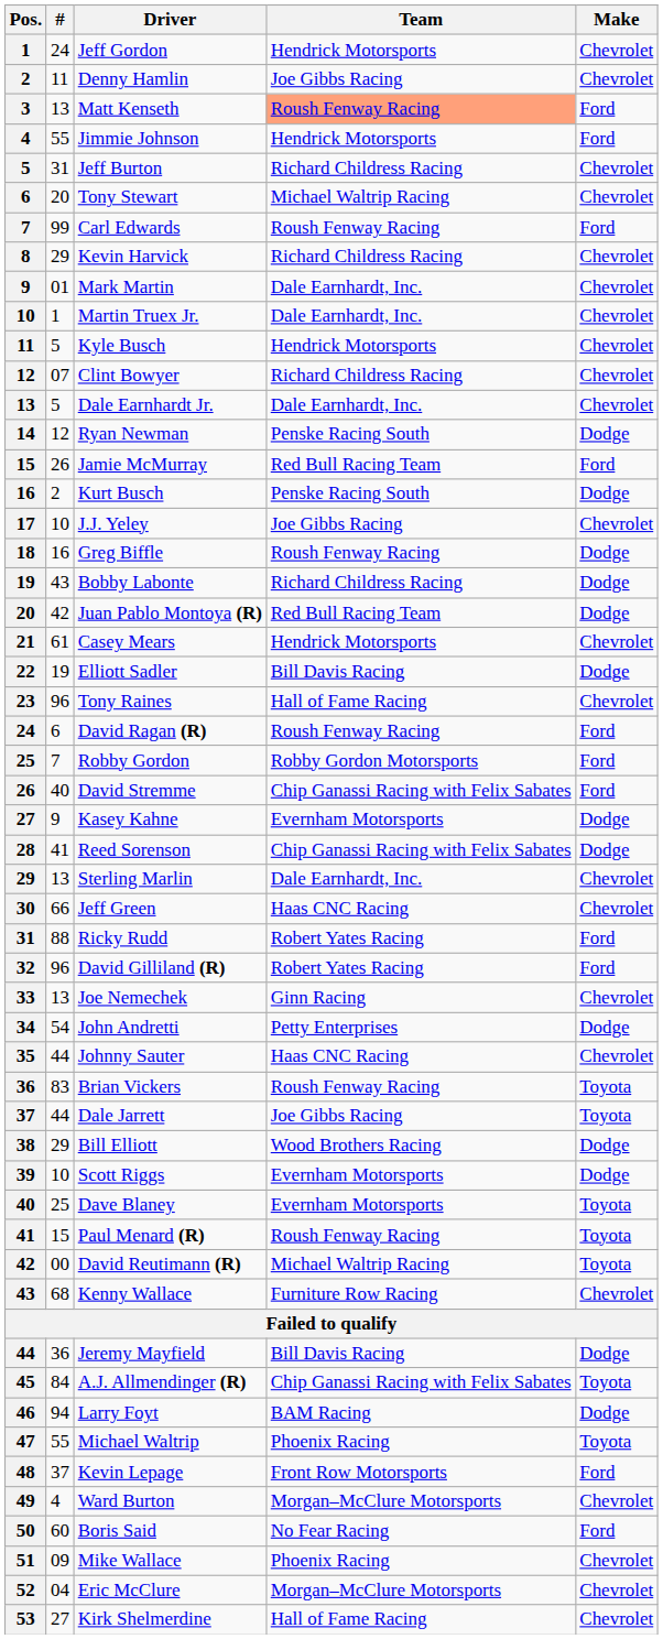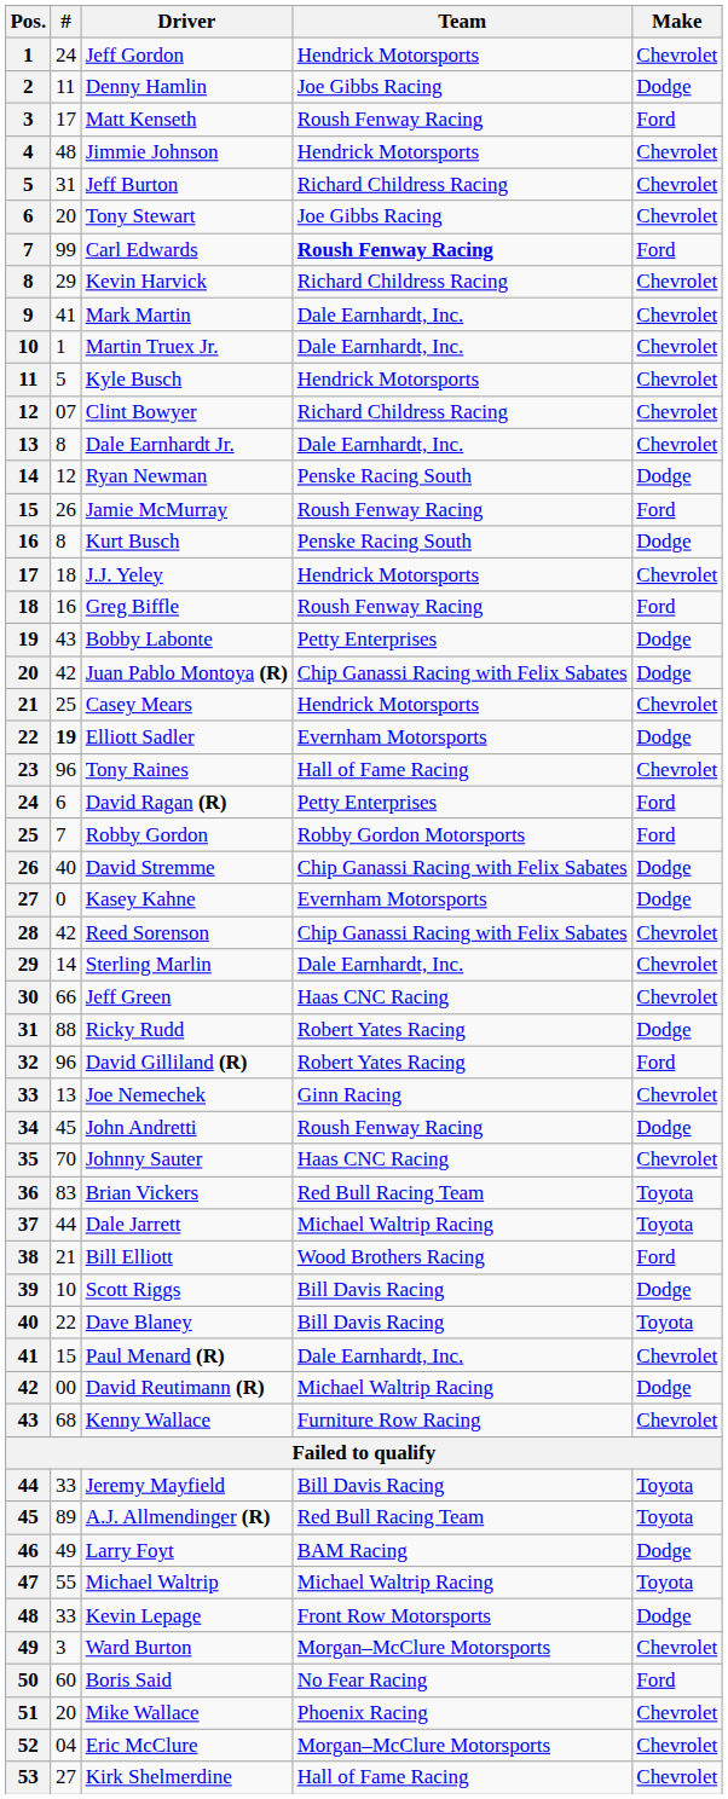Denny Hamlin | Make: Chevrolet -> Dodge
Matt Kenseth | #: 13 -> 17
Matt Kenseth | Team: lightsalmon background -> no background
Jimmie Johnson | #: 55 -> 48
Jimmie Johnson | Make: Ford -> Chevrolet
Tony Stewart | Team: Michael Waltrip Racing -> Joe Gibbs Racing
Carl Edwards | Team: normal -> bold
Mark Martin | #: 01 -> 41
Dale Earnhardt Jr. | #: 5 -> 8
Jamie McMurray | Team: Red Bull Racing Team -> Roush Fenway Racing
Kurt Busch | #: 2 -> 8
J.J. Yeley | #: 10 -> 18
J.J. Yeley | Team: Joe Gibbs Racing -> Hendrick Motorsports
Greg Biffle | Make: Dodge -> Ford
Bobby Labonte | Team: Richard Childress Racing -> Petty Enterprises
Juan Pablo Montoya (R) | Team: Red Bull Racing Team -> Chip Ganassi Racing with Felix Sabates
Casey Mears | #: 61 -> 25
Elliott Sadler | #: normal -> bold
Elliott Sadler | Team: Bill Davis Racing -> Evernham Motorsports
David Ragan (R) | Team: Roush Fenway Racing -> Petty Enterprises
David Stremme | Make: Ford -> Dodge
Kasey Kahne | #: 9 -> 0
Reed Sorenson | #: 41 -> 42
Reed Sorenson | Make: Dodge -> Chevrolet
Sterling Marlin | #: 13 -> 14
Ricky Rudd | Make: Ford -> Dodge
John Andretti | #: 54 -> 45
John Andretti | Team: Petty Enterprises -> Roush Fenway Racing
Johnny Sauter | #: 44 -> 70
Brian Vickers | Team: Roush Fenway Racing -> Red Bull Racing Team
Dale Jarrett | Team: Joe Gibbs Racing -> Michael Waltrip Racing
Bill Elliott | #: 29 -> 21
Bill Elliott | Make: Dodge -> Ford
Scott Riggs | Team: Evernham Motorsports -> Bill Davis Racing
Dave Blaney | #: 25 -> 22
Dave Blaney | Team: Evernham Motorsports -> Bill Davis Racing
Paul Menard (R) | Team: Roush Fenway Racing -> Dale Earnhardt, Inc.
Paul Menard (R) | Make: Toyota -> Chevrolet
David Reutimann (R) | Make: Toyota -> Dodge
Jeremy Mayfield | #: 36 -> 33
Jeremy Mayfield | Make: Dodge -> Toyota
A.J. Allmendinger (R) | #: 84 -> 89
A.J. Allmendinger (R) | Team: Chip Ganassi Racing with Felix Sabates -> Red Bull Racing Team
Larry Foyt | #: 94 -> 49
Michael Waltrip | Team: Phoenix Racing -> Michael Waltrip Racing
Kevin Lepage | #: 37 -> 33
Kevin Lepage | Make: Ford -> Dodge
Ward Burton | #: 4 -> 3
Mike Wallace | #: 09 -> 20
